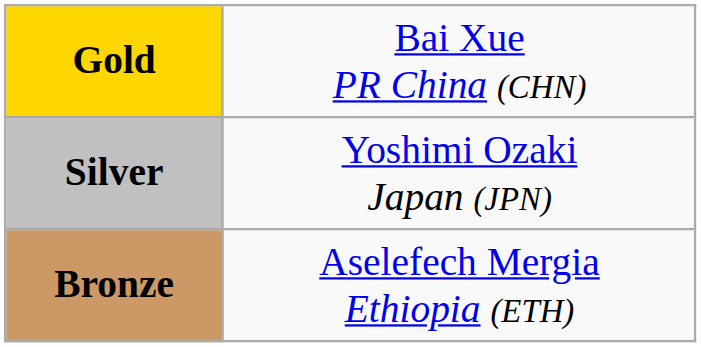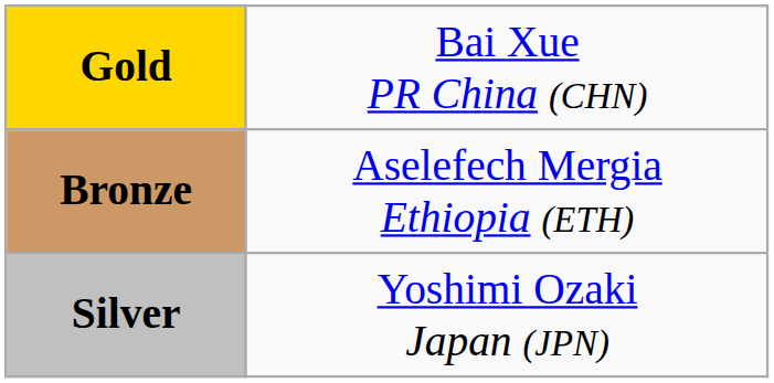rows swapped: Silver <-> Bronze
